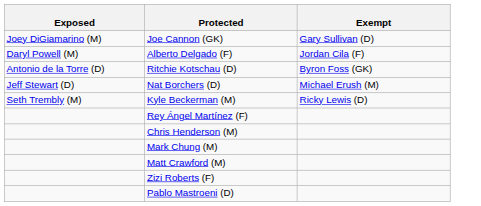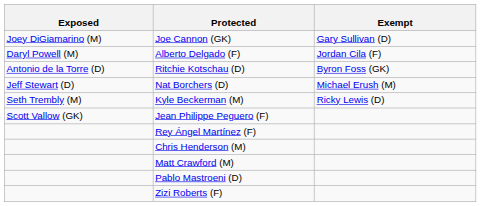+ row: Scott Vallow (GK) | Jean Philippe Peguero (F)
- row: Mark Chung (M)
rows swapped: Pablo Mastroeni (D) <-> Zizi Roberts (F)
